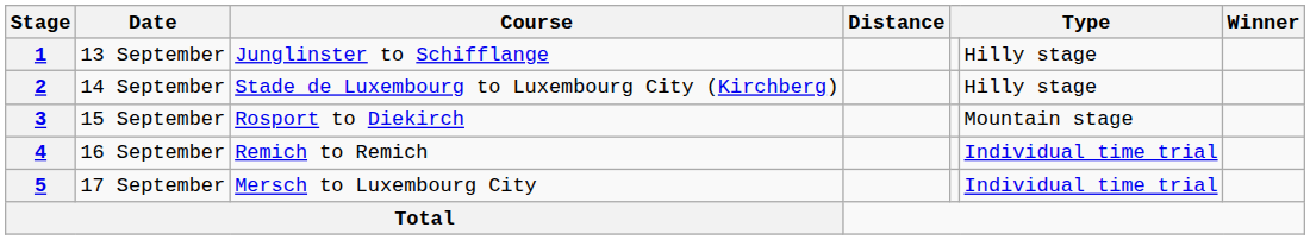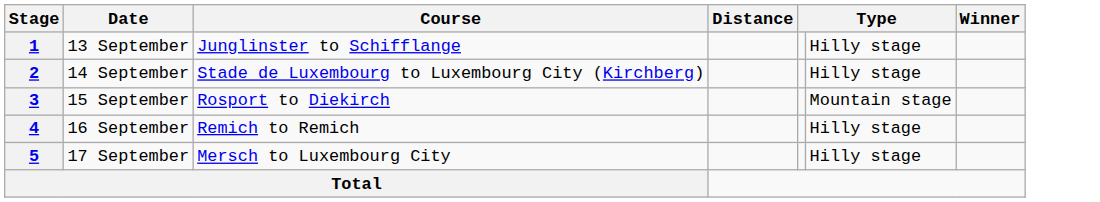4 | column 6: Individual time trial -> Hilly stage
5 | column 6: Individual time trial -> Hilly stage
